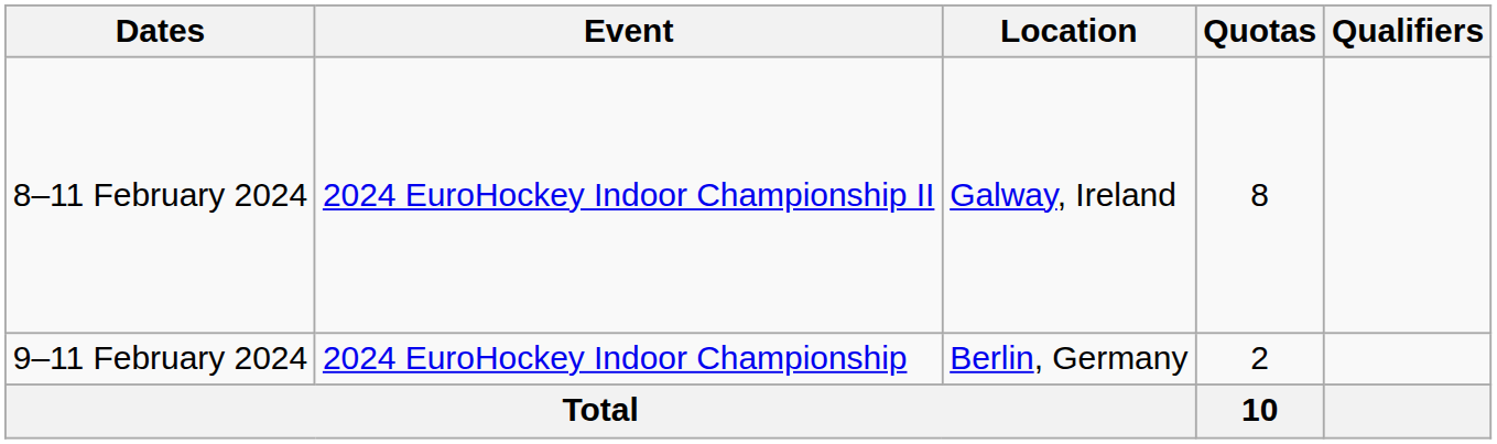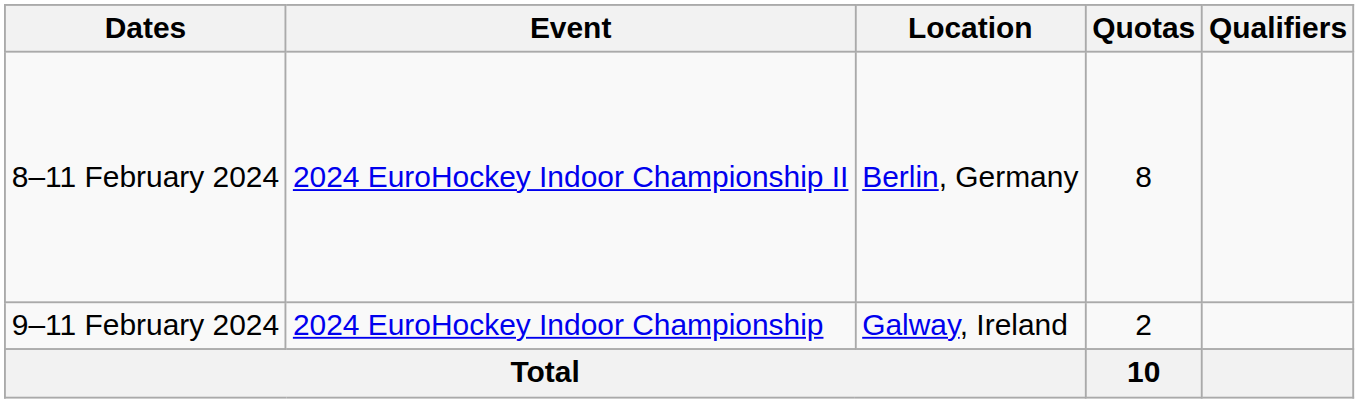8–11 February 2024 | Location: Galway, Ireland -> Berlin, Germany
9–11 February 2024 | Location: Berlin, Germany -> Galway, Ireland
